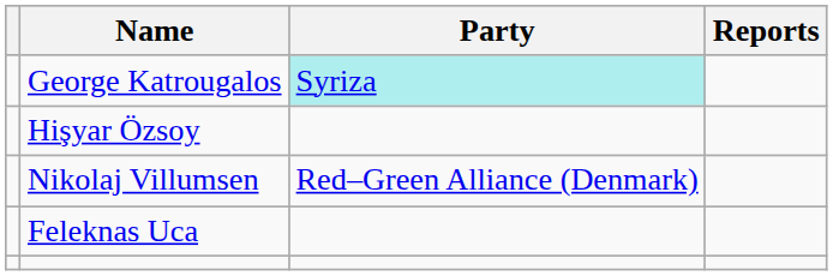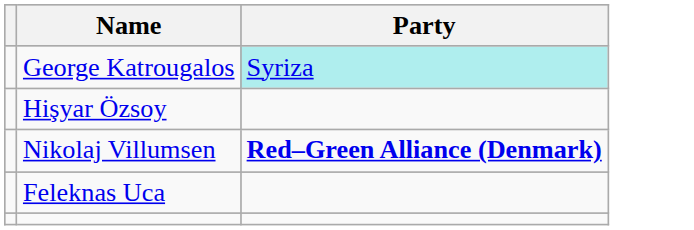- column: Reports
Nikolaj Villumsen | Party: normal -> bold
